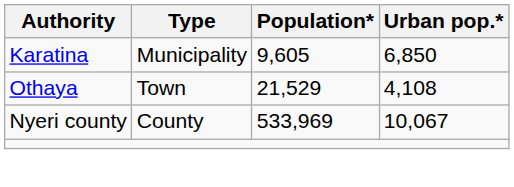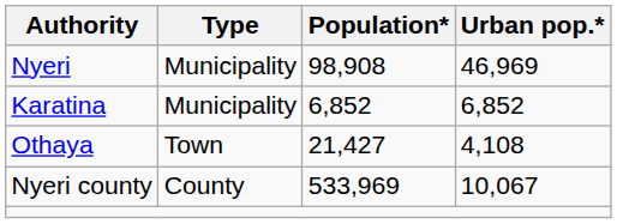+ row: Nyeri | Municipality | 98,908 | 46,969
Karatina | Population*: 9,605 -> 6,852
Karatina | Urban pop.*: 6,850 -> 6,852
Othaya | Population*: 21,529 -> 21,427
